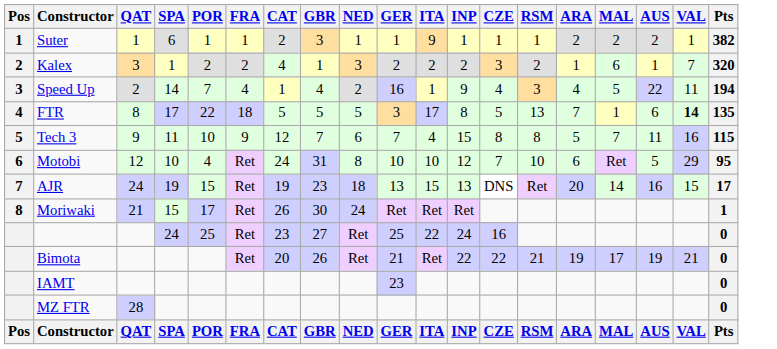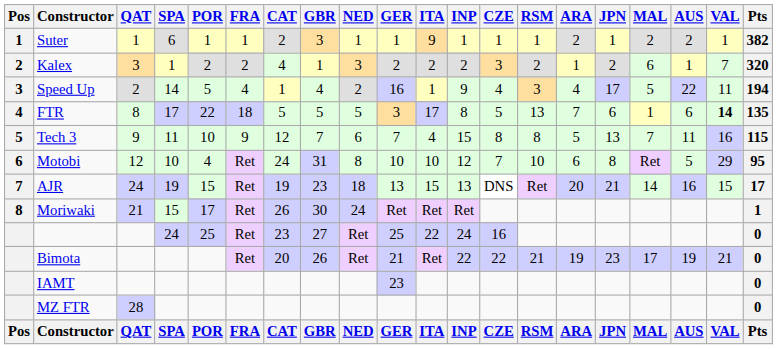+ column: JPN | 1 | 2 | 17 | 6 | 13 | 8 | 21 | 23 | JPN
Speed Up | POR: 7 -> 5
